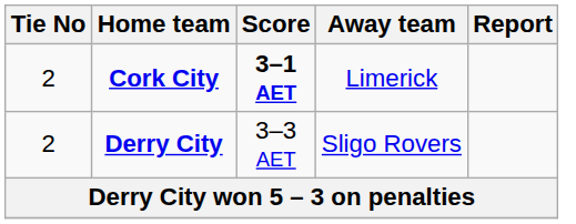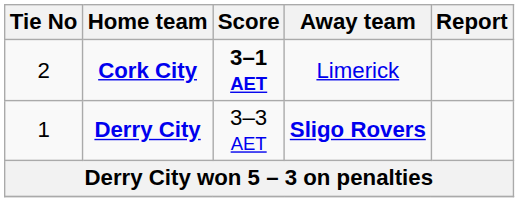Derry City | Tie No: 2 -> 1
Derry City | Away team: normal -> bold
